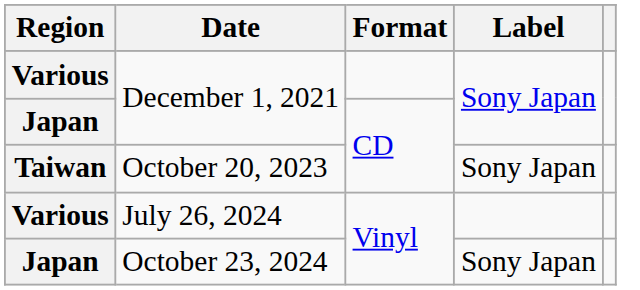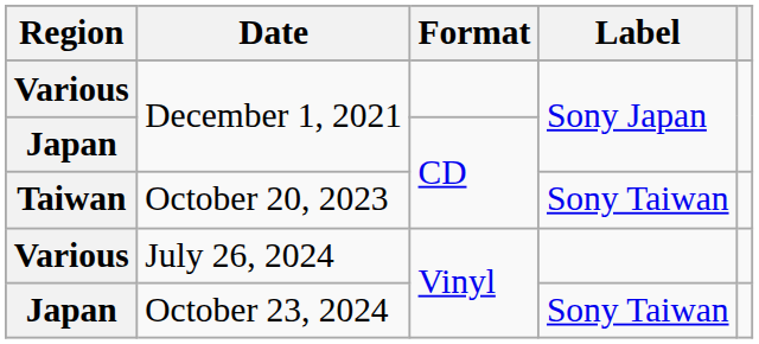October 20, 2023 | Label: Sony Japan -> Sony Taiwan
October 23, 2024 | Label: Sony Japan -> Sony Taiwan
